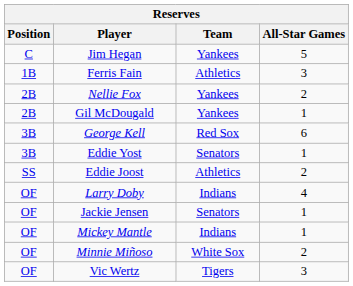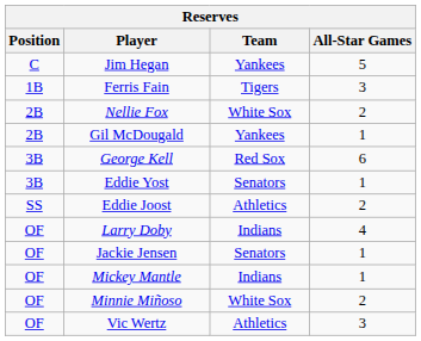Ferris Fain | Team: Athletics -> Tigers
Nellie Fox | Team: Yankees -> White Sox
Vic Wertz | Team: Tigers -> Athletics
